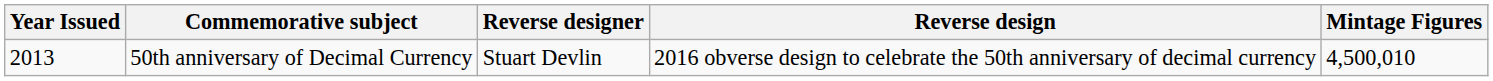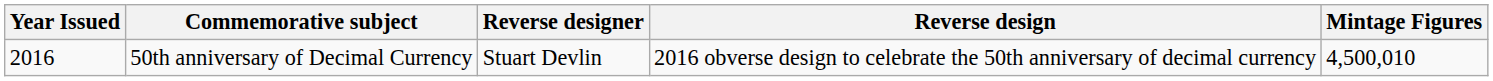50th anniversary of Decimal Currency | Year Issued: 2013 -> 2016
